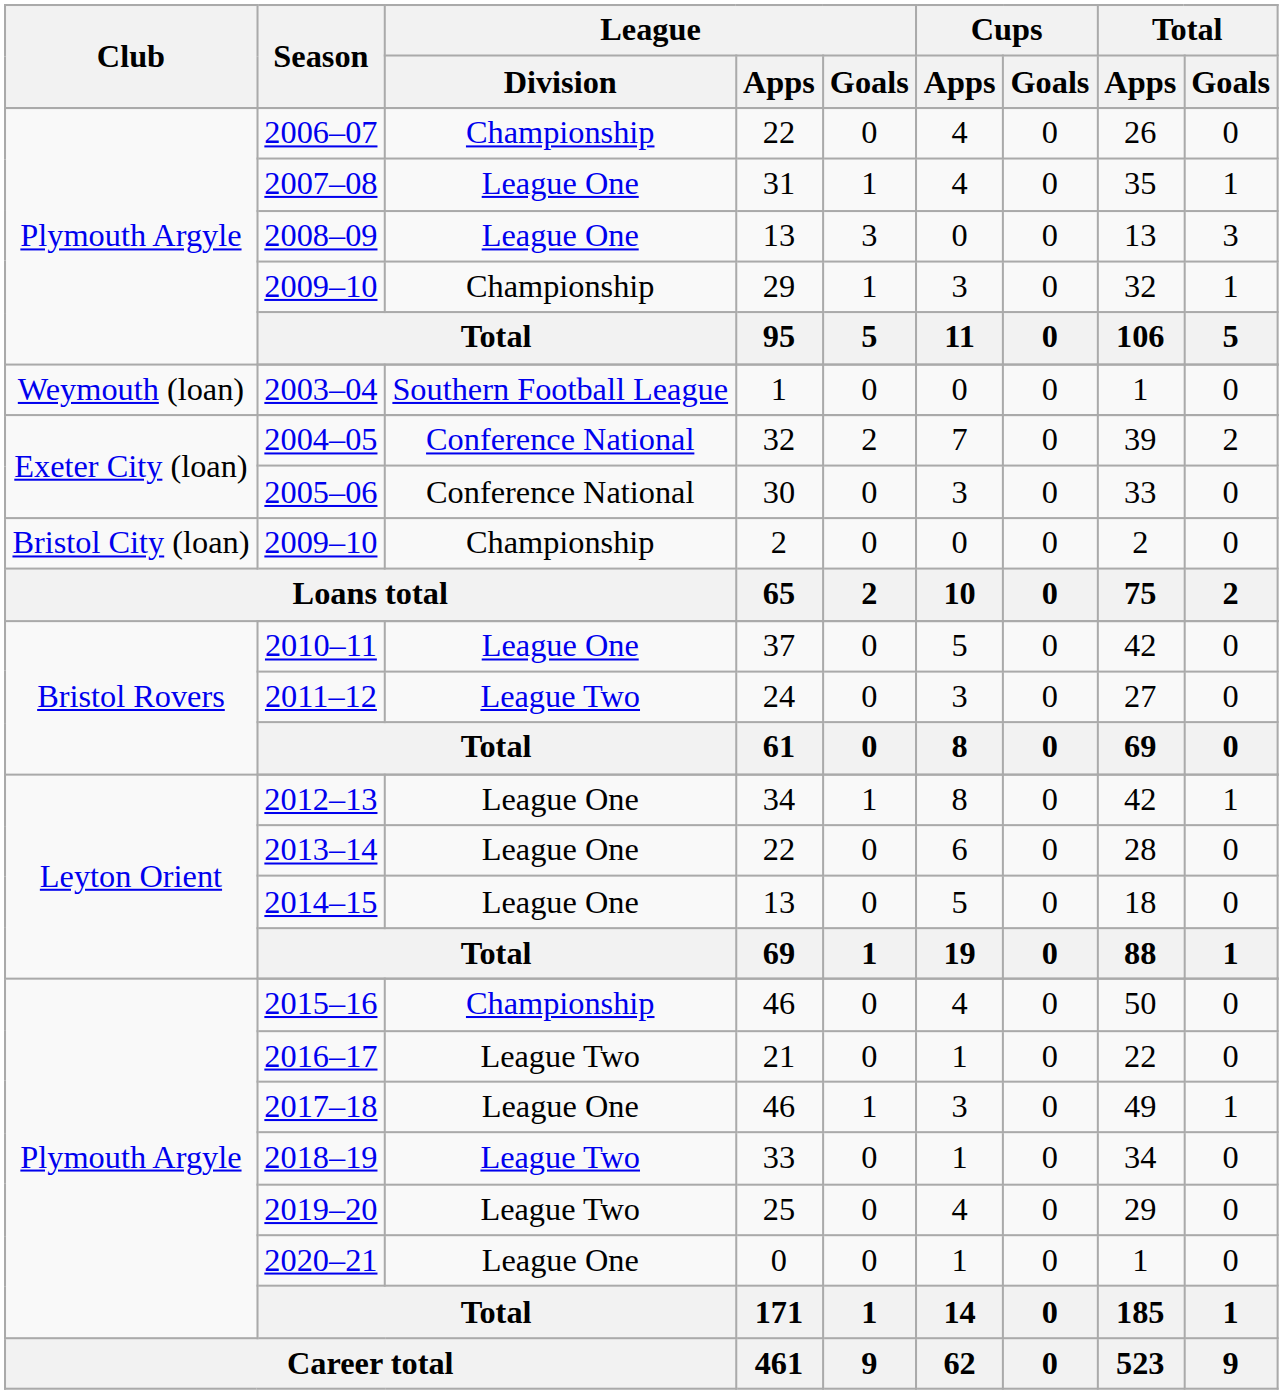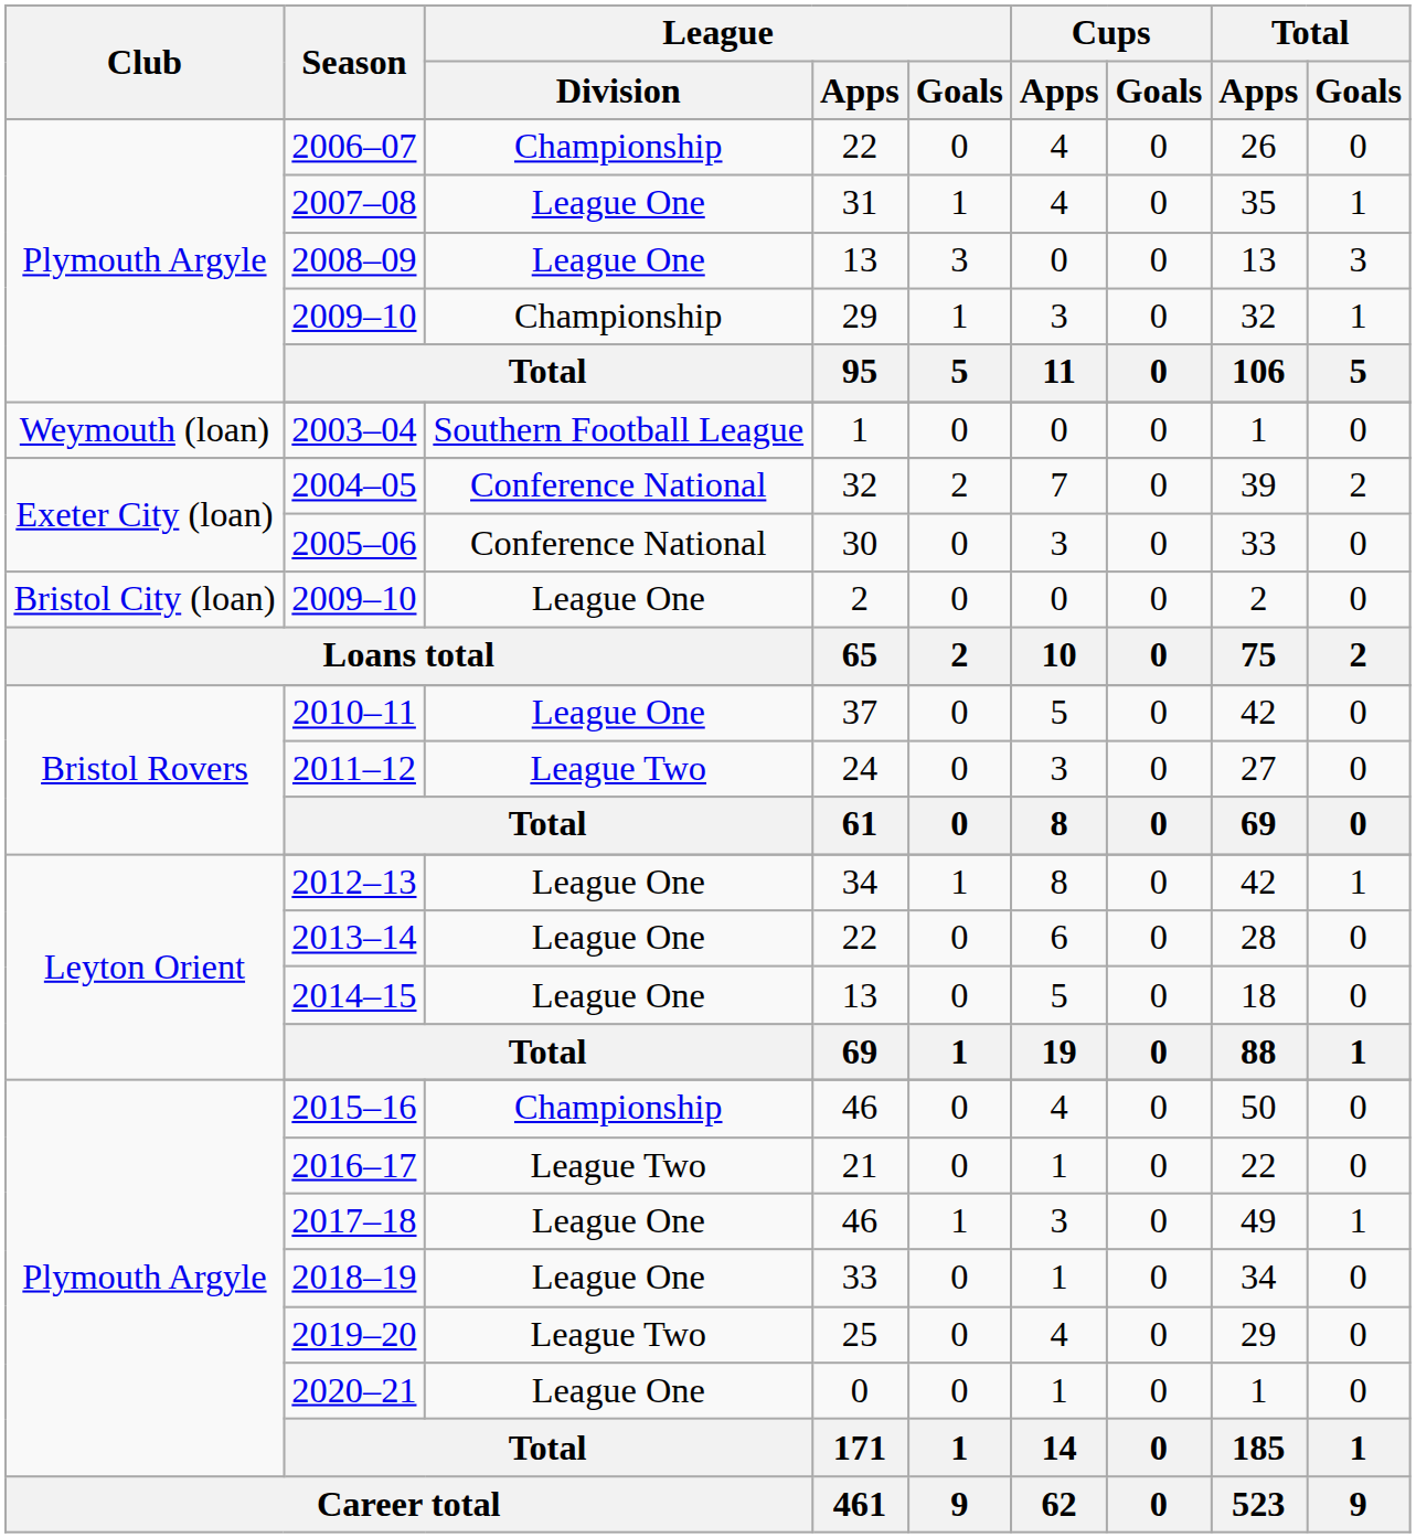Bristol City (loan) / 2009–10 | League / Division: Championship -> League One
2018–19 | League / Division: League Two -> League One
